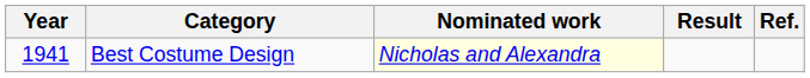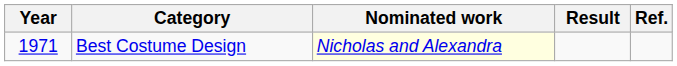Best Costume Design | Year: 1941 -> 1971
